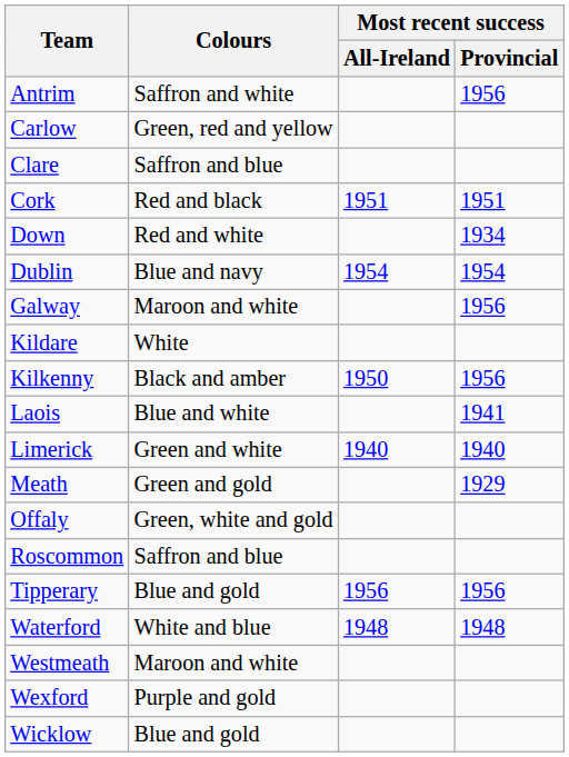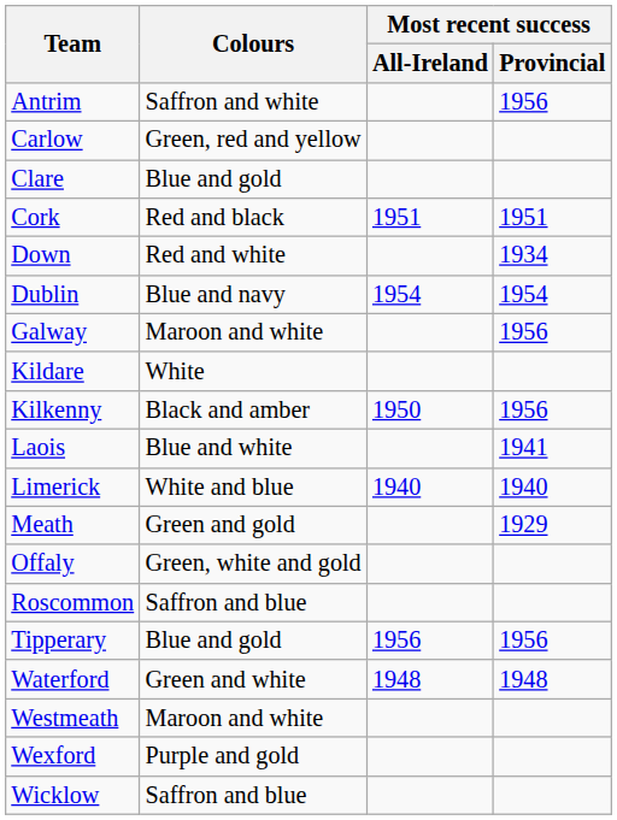Clare | Colours: Saffron and blue -> Blue and gold
Limerick | Colours: Green and white -> White and blue
Waterford | Colours: White and blue -> Green and white
Wicklow | Colours: Blue and gold -> Saffron and blue
